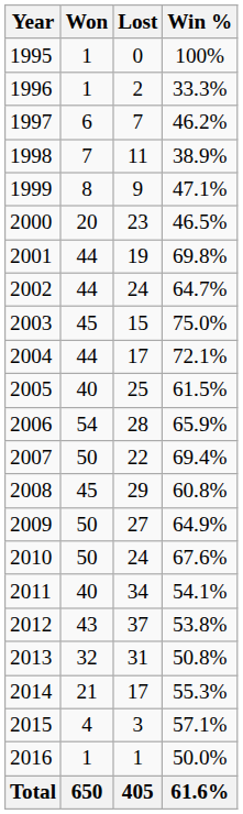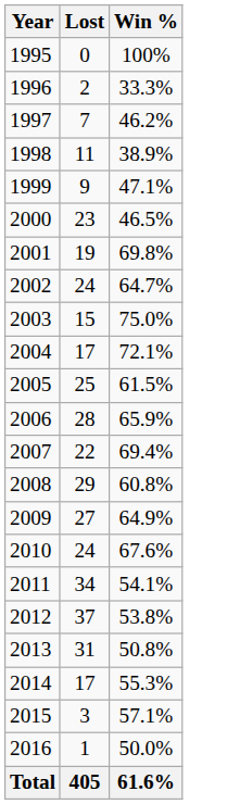- column: Won | 1 | 1 | 6 | 7 | 8 | 20 | 44 | 44 | 45 | 44 | 40 | 54 | 50 | 45 | 50 | 50 | 40 | 43 | 32 | 21 | 4 | 1 | 650
